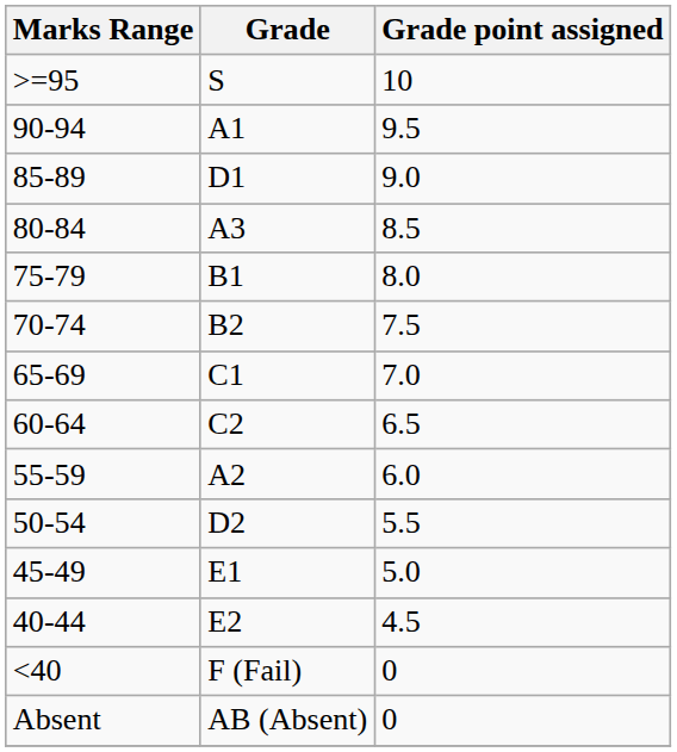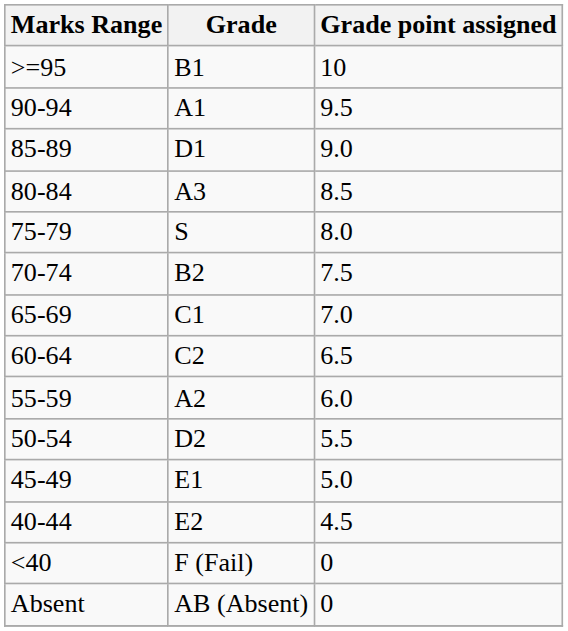>=95 | Grade: S -> B1
75-79 | Grade: B1 -> S
